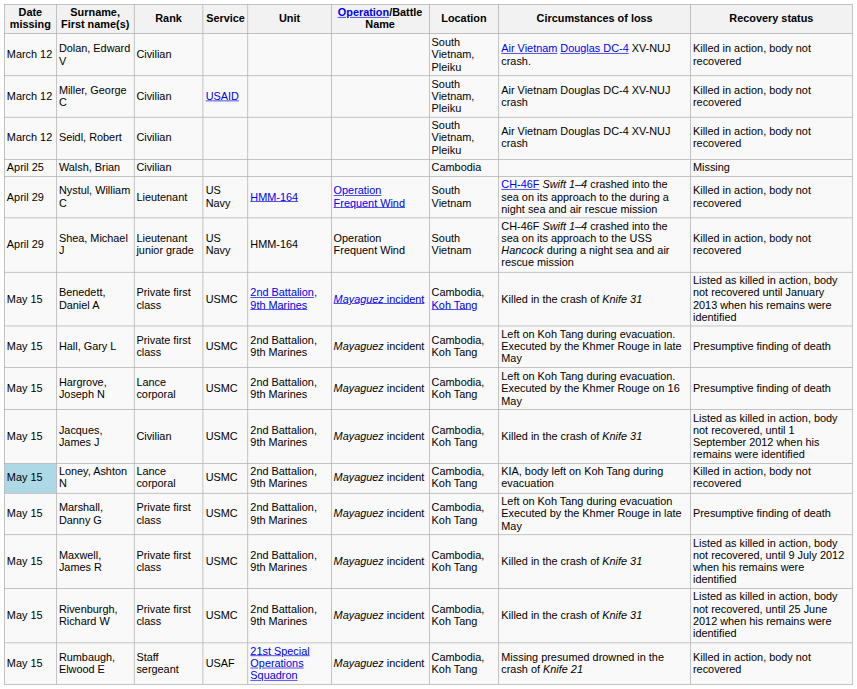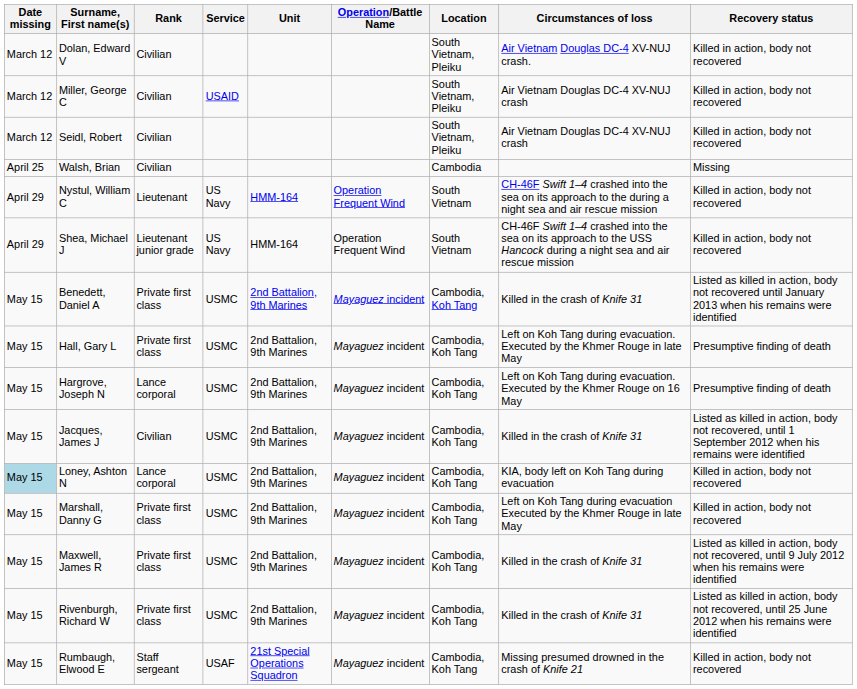Marshall, Danny G | Recovery status: Presumptive finding of death -> Killed in action, body not recovered
